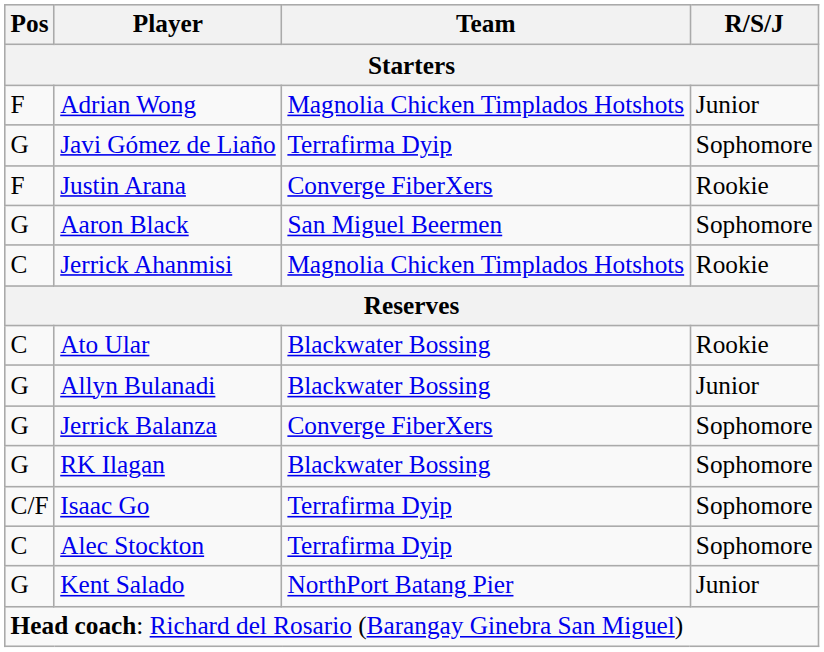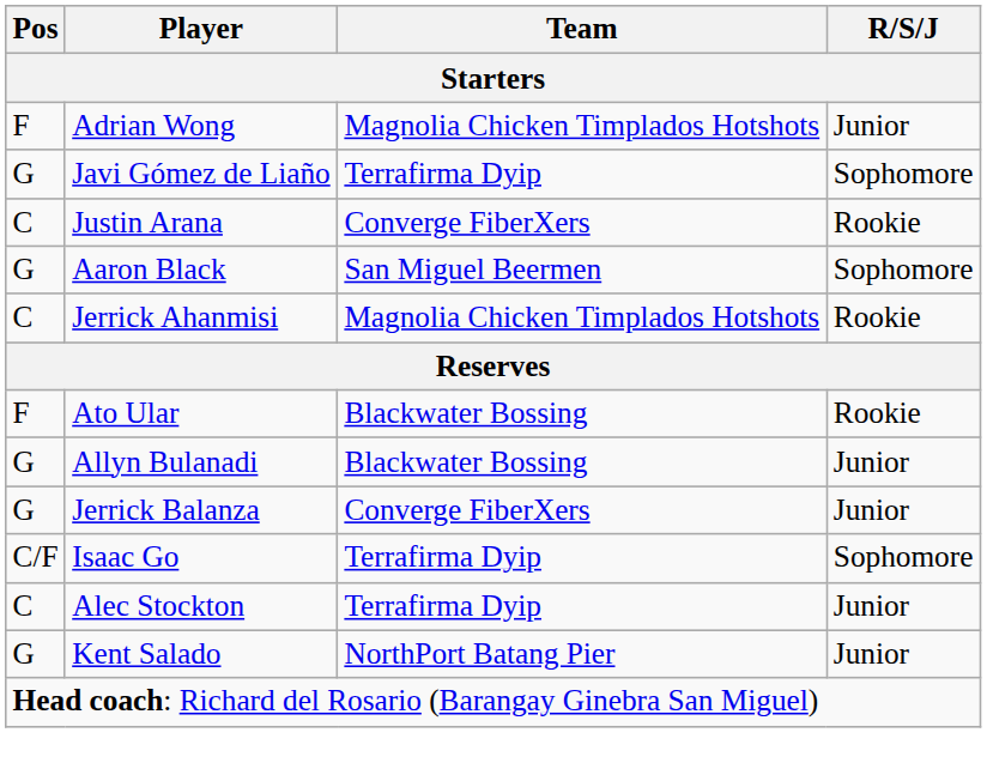Justin Arana | Pos: F -> C
Ato Ular | Pos: C -> F
Jerrick Balanza | R/S/J: Sophomore -> Junior
- row: G | RK Ilagan | Blackwater Bossing | Sophomore
Alec Stockton | R/S/J: Sophomore -> Junior
